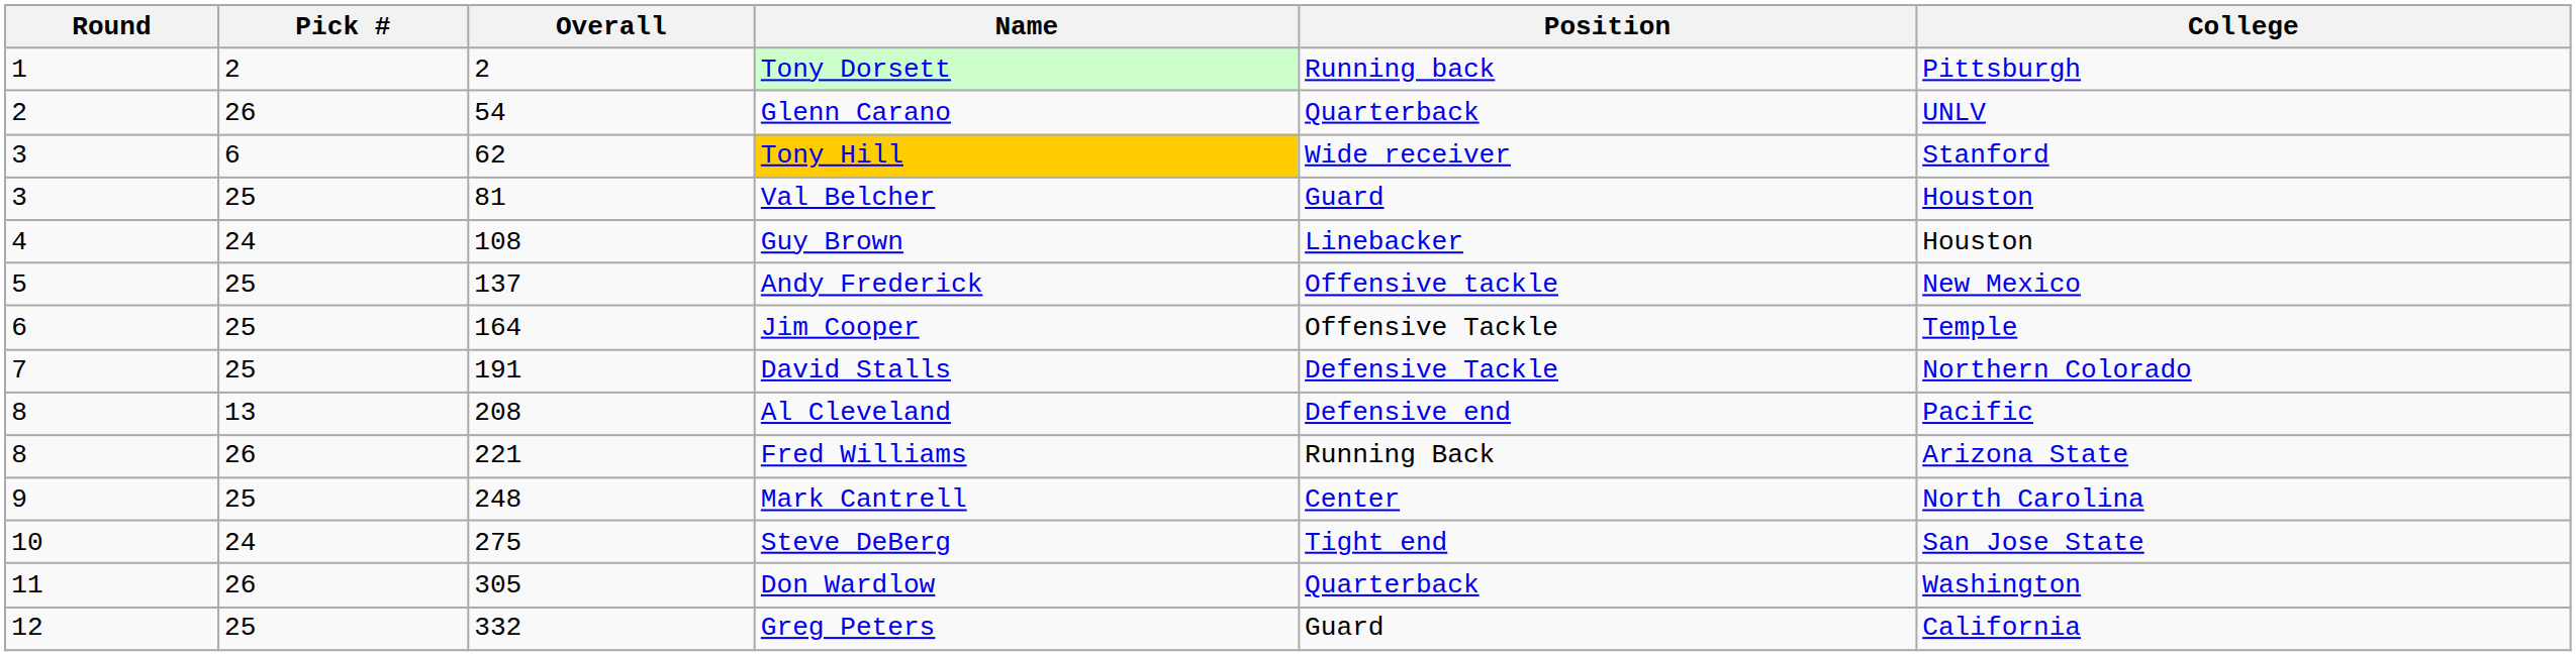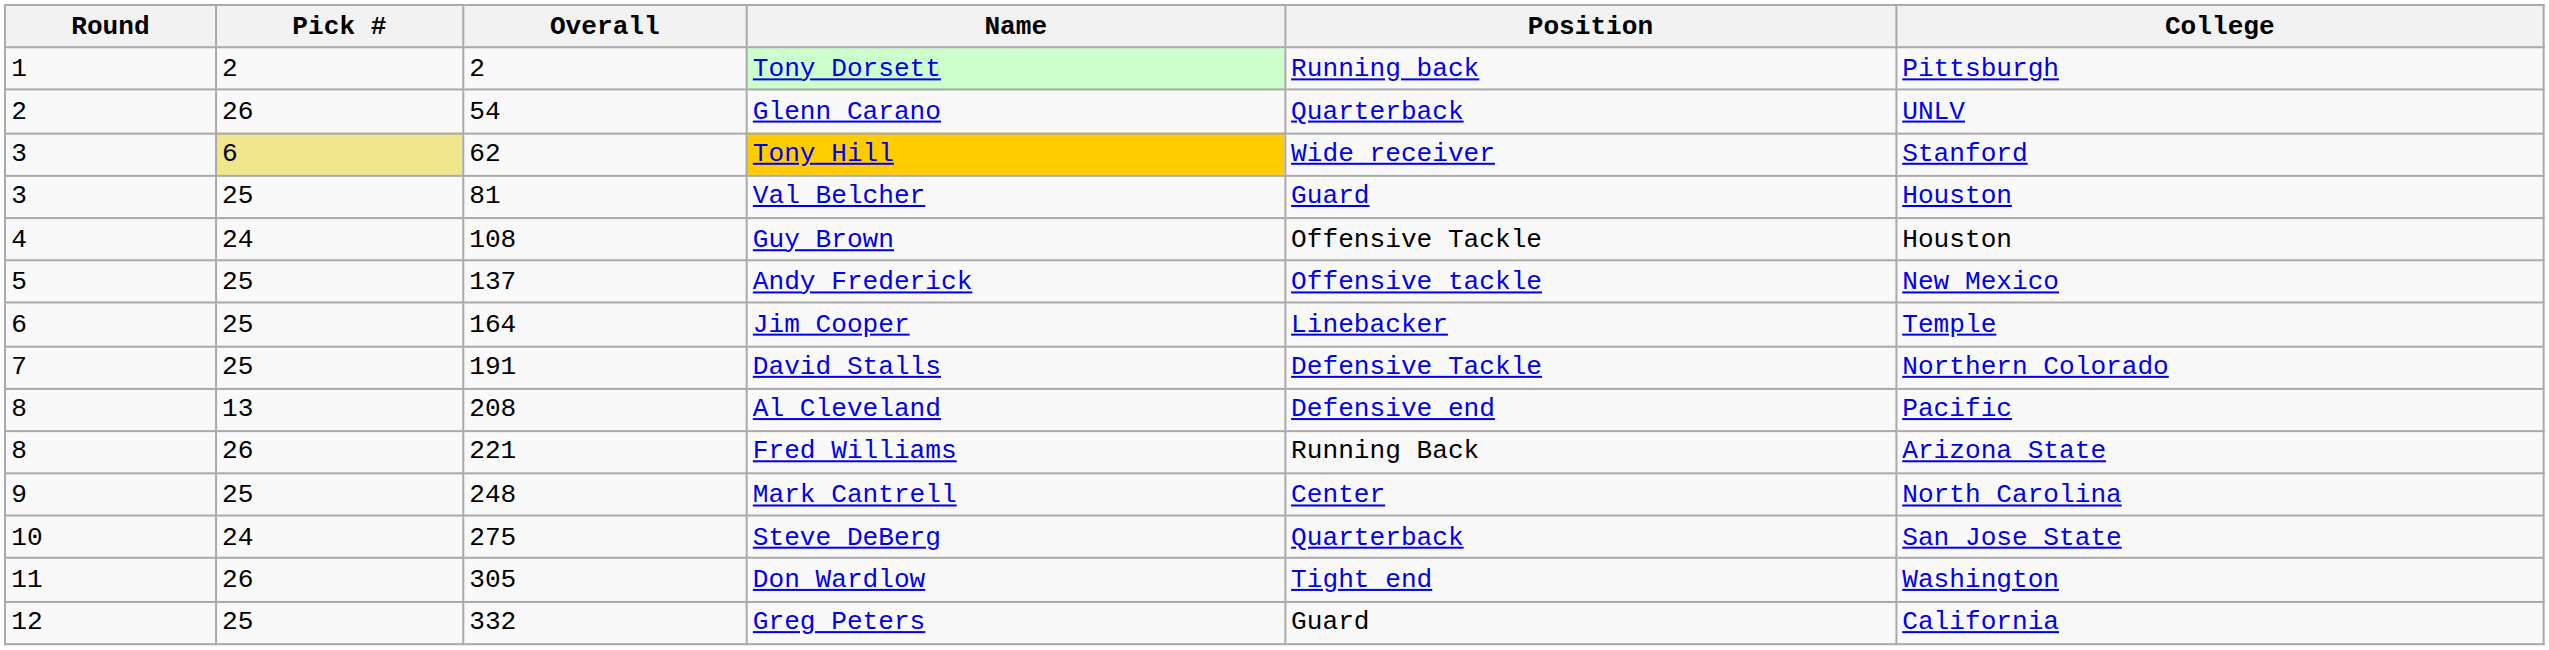Tony Hill | Pick #: no background -> khaki background
Guy Brown | Position: Linebacker -> Offensive Tackle
Jim Cooper | Position: Offensive Tackle -> Linebacker
Steve DeBerg | Position: Tight end -> Quarterback
Don Wardlow | Position: Quarterback -> Tight end
